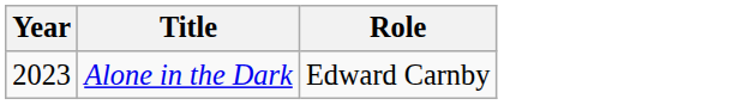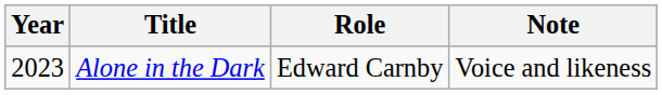+ column: Note | Voice and likeness
